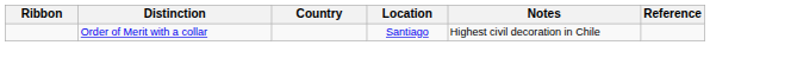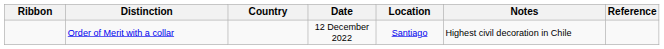+ column: Date | 12 December 2022
